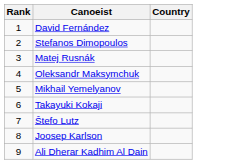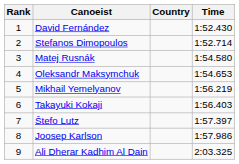+ column: Time | 1:52.430 | 1:52.714 | 1:54.580 | 1:54.653 | 1:56.219 | 1:56.403 | 1:57.397 | 1:57.986 | 2:03.325
